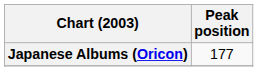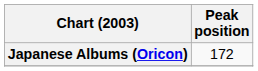Japanese Albums (Oricon) | Peak position: 177 -> 172
